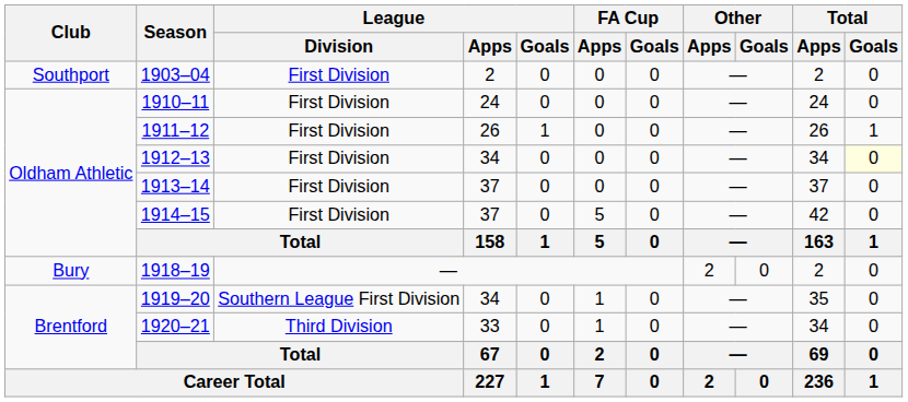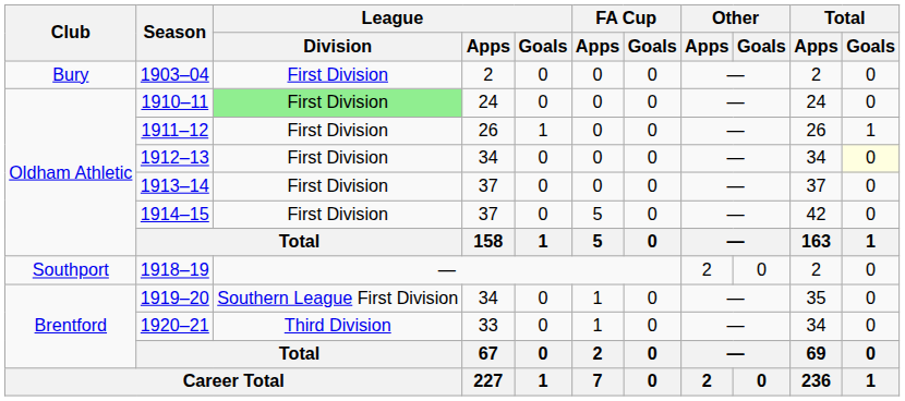1903–04 | Club: Southport -> Bury
1910–11 | League / Division: no background -> lightgreen background
1918–19 | Club: Bury -> Southport
